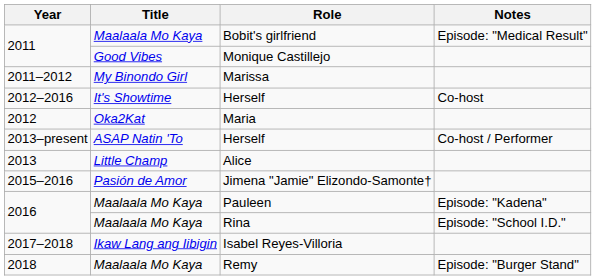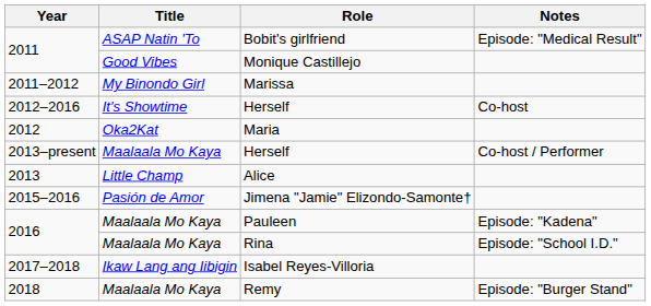Bobit's girlfriend | Title: Maalaala Mo Kaya -> ASAP Natin 'To
2013–present / Herself | Title: ASAP Natin 'To -> Maalaala Mo Kaya
